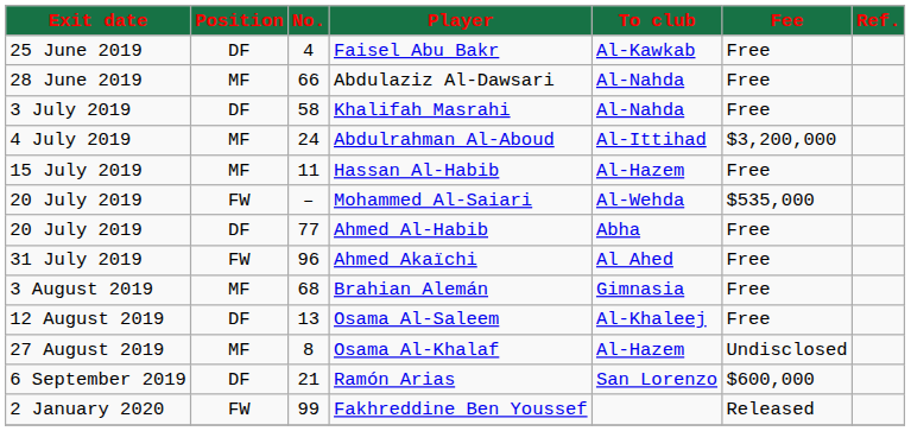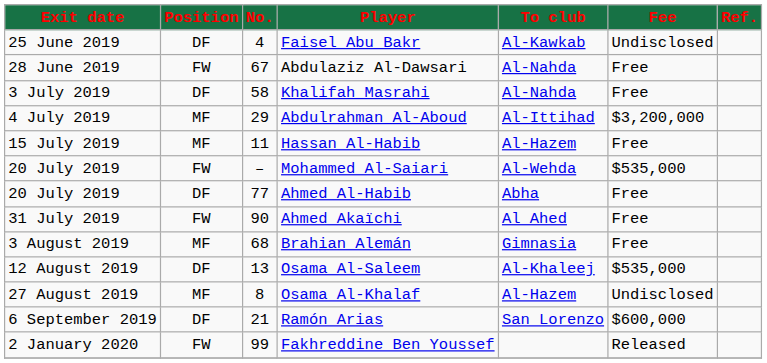Faisel Abu Bakr | Fee: Free -> Undisclosed
Abdulaziz Al-Dawsari | Position: MF -> FW
Abdulaziz Al-Dawsari | No.: 66 -> 67
Abdulrahman Al-Aboud | No.: 24 -> 29
Ahmed Akaïchi | No.: 96 -> 90
Osama Al-Saleem | Fee: Free -> $535,000
